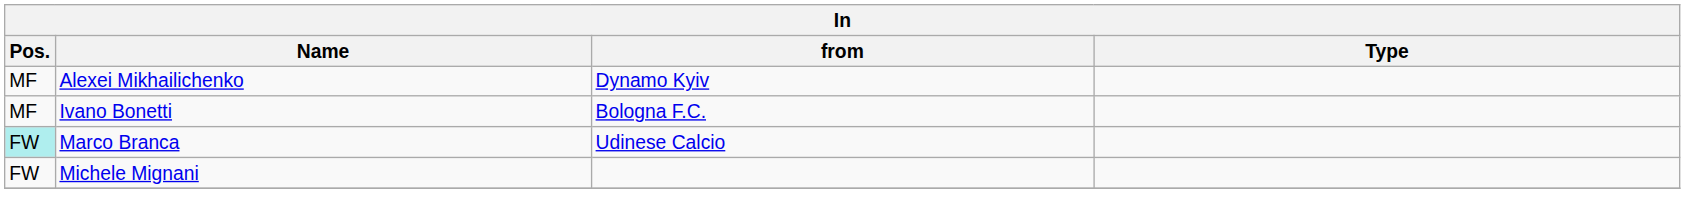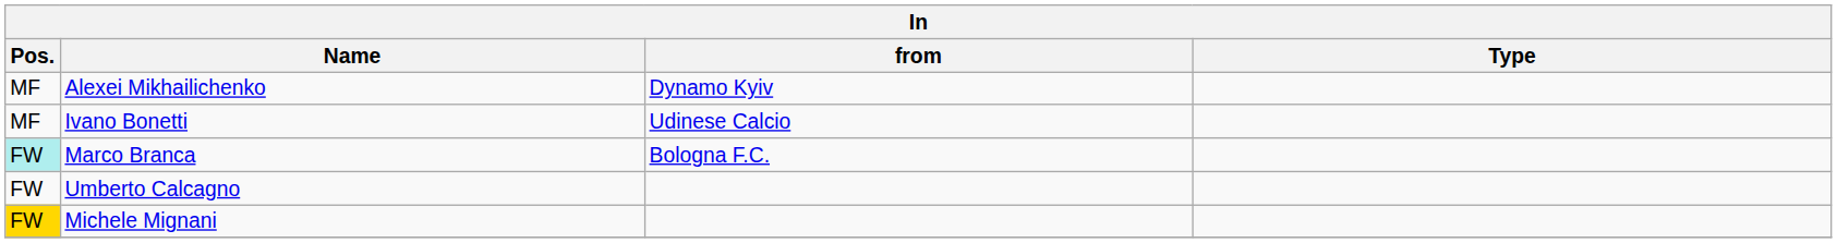Ivano Bonetti | from: Bologna F.C. -> Udinese Calcio
Marco Branca | from: Udinese Calcio -> Bologna F.C.
+ row: FW | Umberto Calcagno
Michele Mignani | Pos.: no background -> gold background
